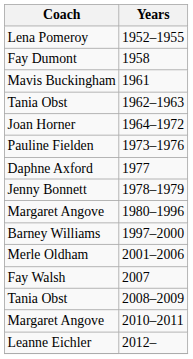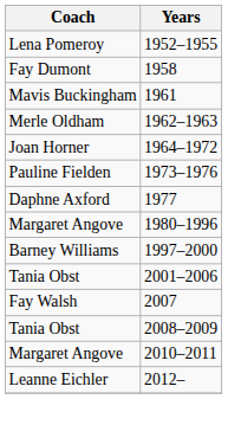1962–1963 | Coach: Tania Obst -> Merle Oldham
- row: Jenny Bonnett | 1978–1979
2001–2006 | Coach: Merle Oldham -> Tania Obst
